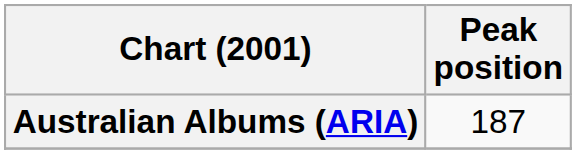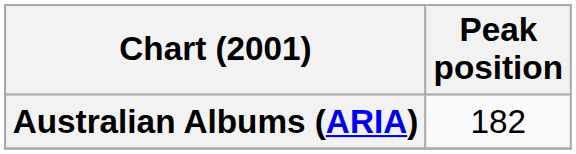Australian Albums (ARIA) | Peak position: 187 -> 182
